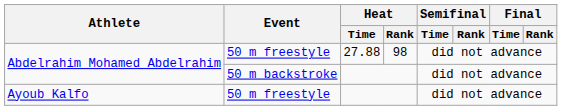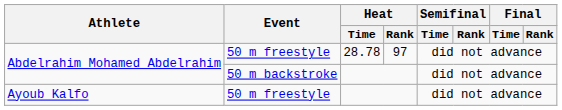Abdelrahim Mohamed Abdelrahim / 50 m freestyle | Heat / Time: 27.88 -> 28.78
Abdelrahim Mohamed Abdelrahim / 50 m freestyle | Heat / Rank: 98 -> 97
